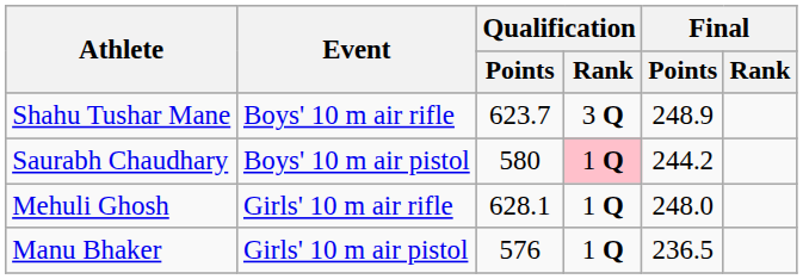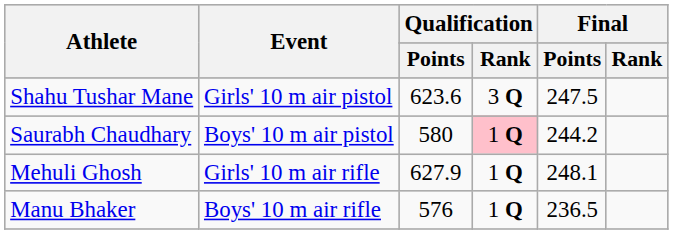Shahu Tushar Mane | Event: Boys' 10 m air rifle -> Girls' 10 m air pistol
Shahu Tushar Mane | Qualification / Points: 623.7 -> 623.6
Shahu Tushar Mane | Final / Points: 248.9 -> 247.5
Mehuli Ghosh | Qualification / Points: 628.1 -> 627.9
Mehuli Ghosh | Final / Points: 248.0 -> 248.1
Manu Bhaker | Event: Girls' 10 m air pistol -> Boys' 10 m air rifle
